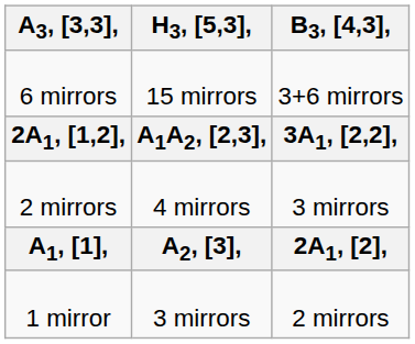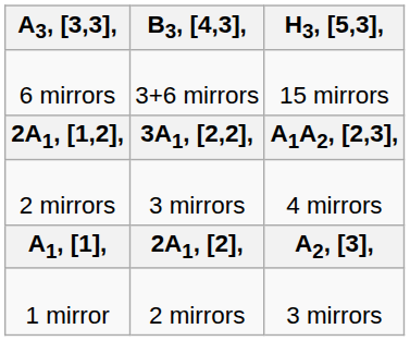columns swapped: B3, [4,3], <-> H3, [5,3],
